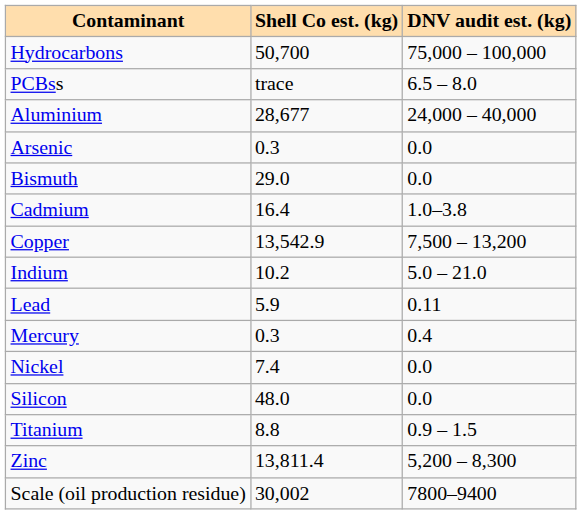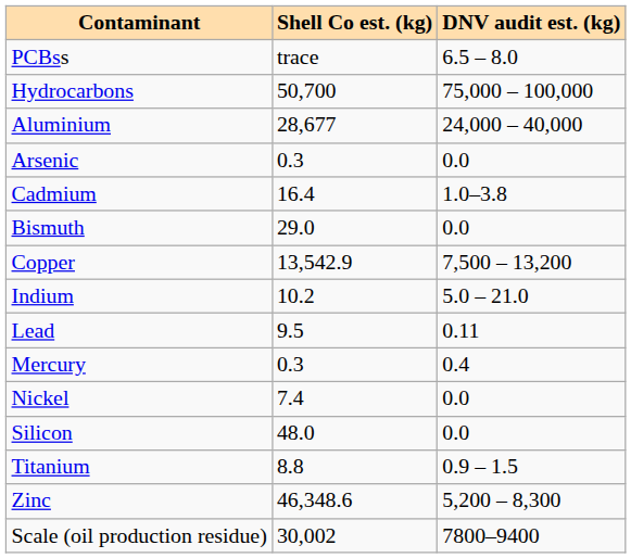rows swapped: PCBss <-> Hydrocarbons
rows swapped: Bismuth <-> Cadmium
Lead | Shell Co est. (kg): 5.9 -> 9.5
Zinc | Shell Co est. (kg): 13,811.4 -> 46,348.6
